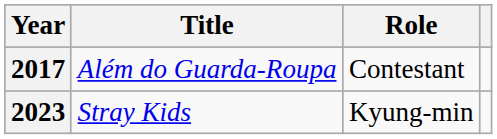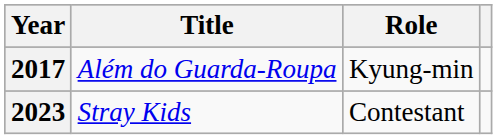2017 | Role: Contestant -> Kyung-min
2023 | Role: Kyung-min -> Contestant
